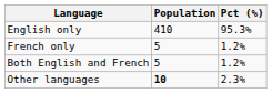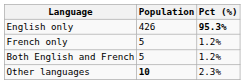English only | Population: 410 -> 426
English only | Pct (%): normal -> bold
